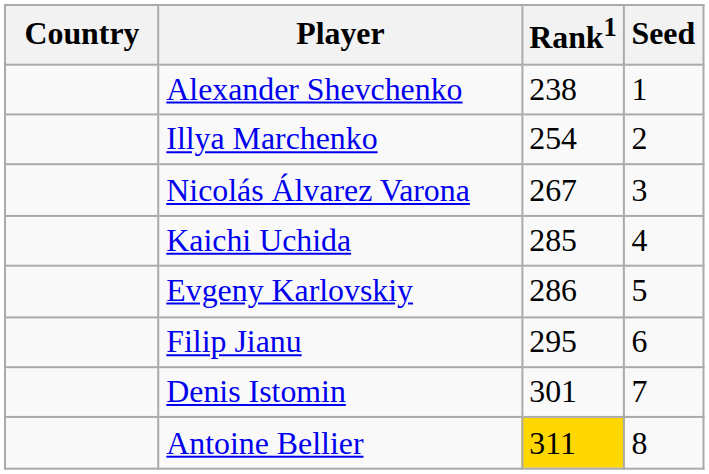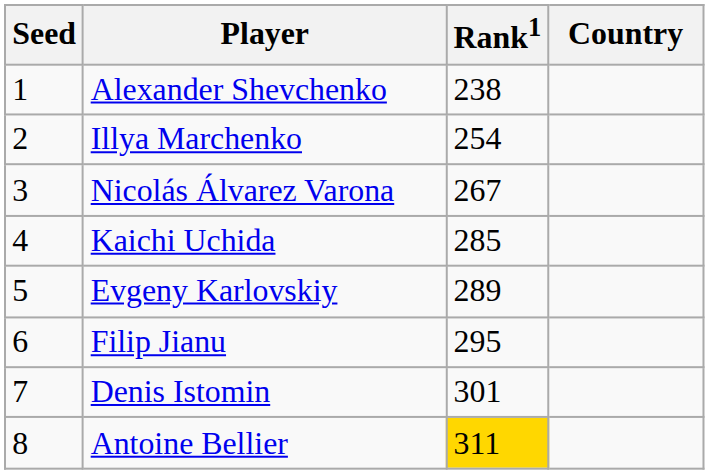columns swapped: Country <-> Seed
Evgeny Karlovskiy | Rank1: 286 -> 289
